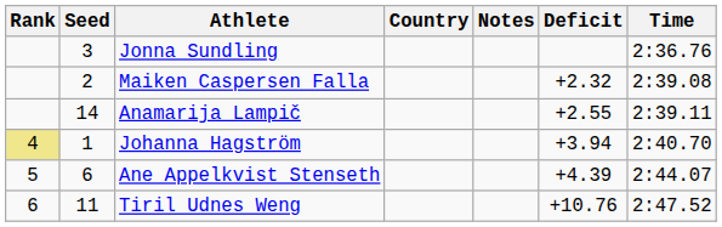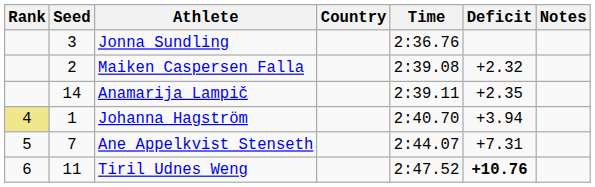columns swapped: Time <-> Notes
Anamarija Lampič | Deficit: +2.55 -> +2.35
Ane Appelkvist Stenseth | Seed: 6 -> 7
Ane Appelkvist Stenseth | Deficit: +4.39 -> +7.31
Tiril Udnes Weng | Deficit: normal -> bold
